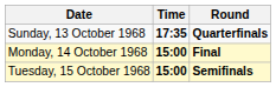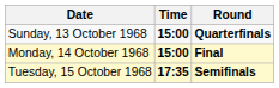Sunday, 13 October 1968 | Time: 17:35 -> 15:00
Tuesday, 15 October 1968 | Time: 15:00 -> 17:35
